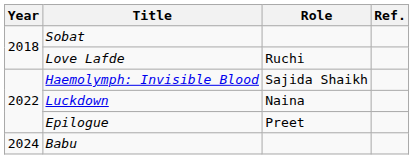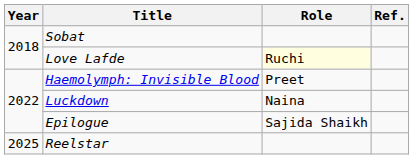Love Lafde | Role: no background -> lightyellow background
Haemolymph: Invisible Blood | Role: Sajida Shaikh -> Preet
Epilogue | Role: Preet -> Sajida Shaikh
- row: 2024 | Babu
+ row: 2025 | Reelstar
